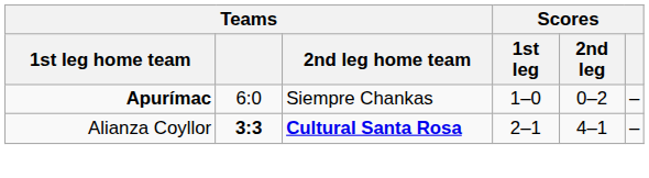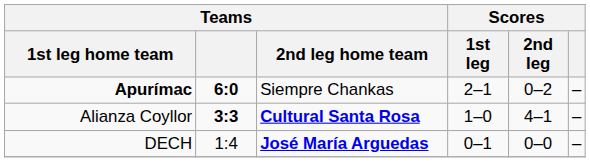Apurímac | Teams: normal -> bold
Apurímac | Scores / 1st leg: 1–0 -> 2–1
Alianza Coyllor | Scores / 1st leg: 2–1 -> 1–0
+ row: DECH | 1:4 | José María Arguedas | 0–1 | 0–0 | –
